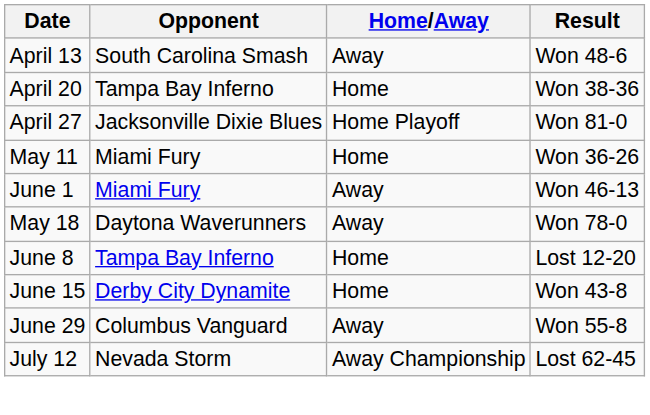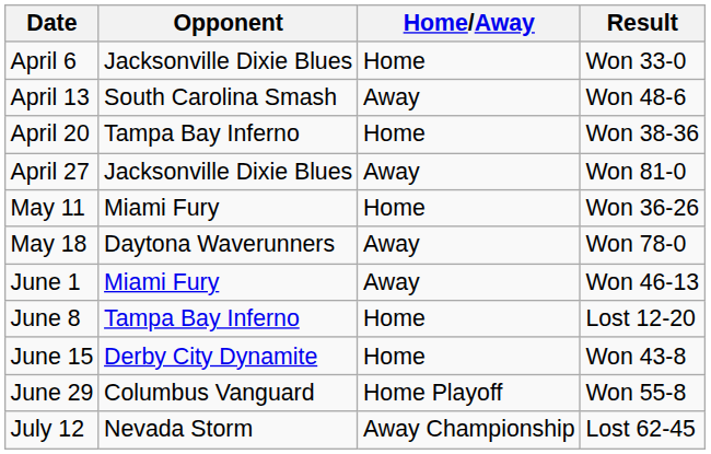+ row: April 6 | Jacksonville Dixie Blues | Home | Won 33-0
April 27 | Home/Away: Home Playoff -> Away
rows swapped: May 18 <-> June 1
June 29 | Home/Away: Away -> Home Playoff
